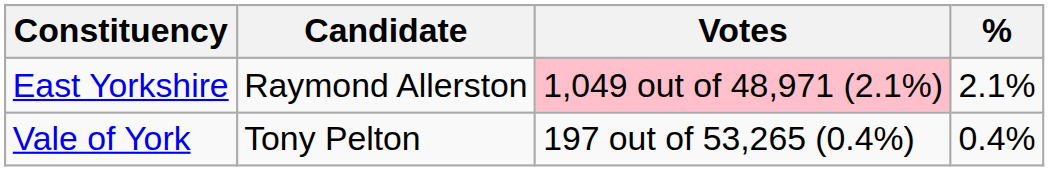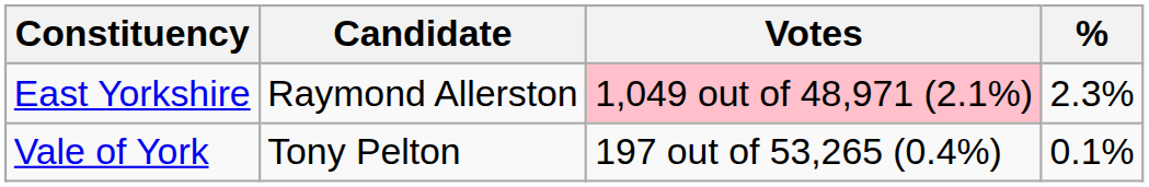East Yorkshire | %: 2.1% -> 2.3%
Vale of York | %: 0.4% -> 0.1%
